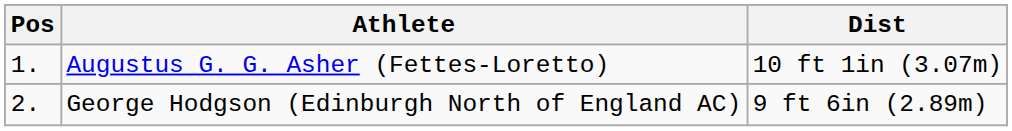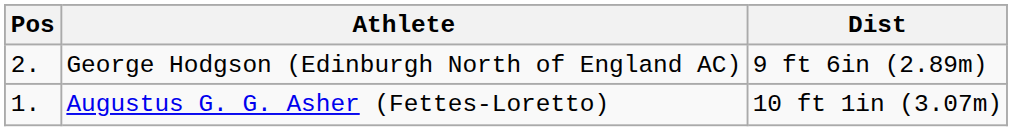rows swapped: Augustus G. G. Asher (Fettes-Loretto) <-> George Hodgson (Edinburgh North of England AC)
